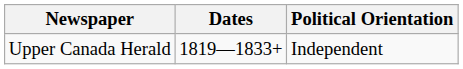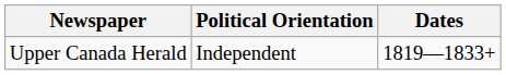columns swapped: Dates <-> Political Orientation
